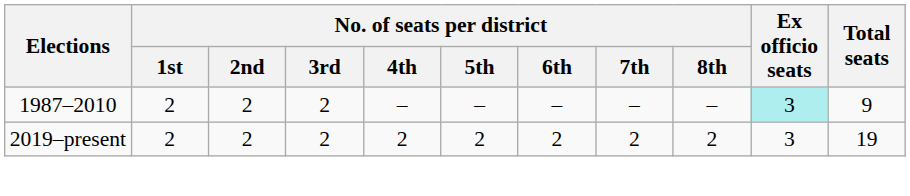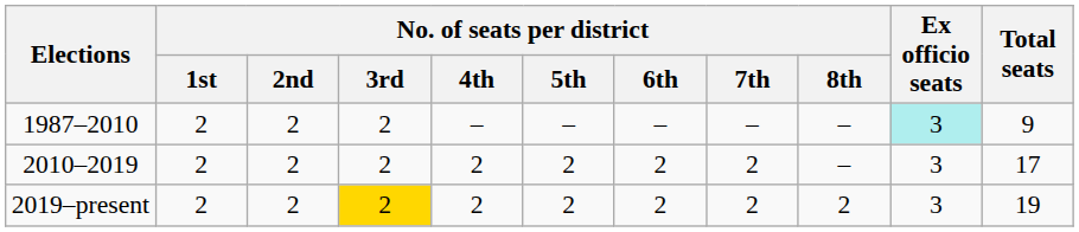+ row: 2010–2019 | 2 | 2 | 2 | 2 | 2 | 2 | 2 | – | 3 | 17
2019–present | No. of seats per district / 3rd: no background -> gold background
